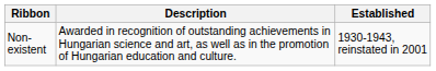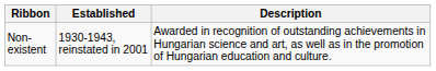columns swapped: Description <-> Established
